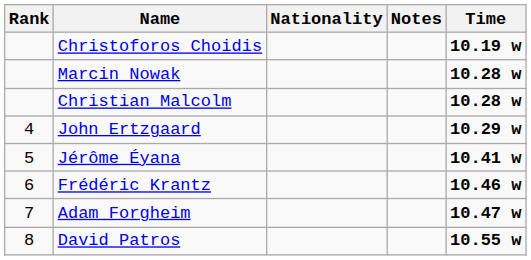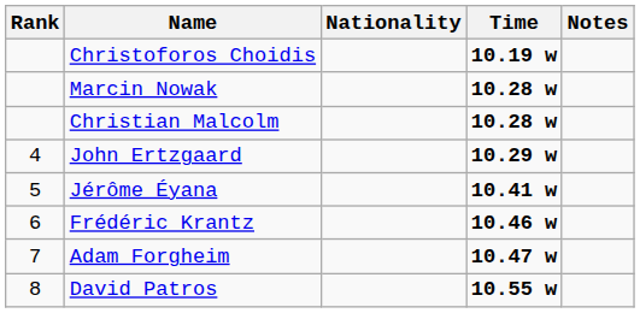columns swapped: Time <-> Notes
